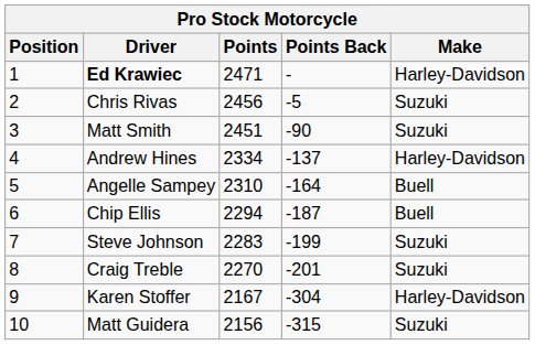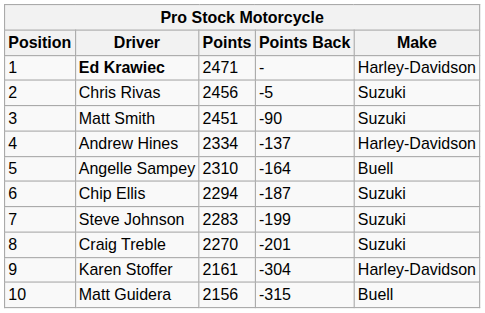Chip Ellis | Make: Buell -> Suzuki
Karen Stoffer | Points: 2167 -> 2161
Matt Guidera | Make: Suzuki -> Buell
